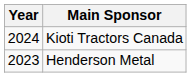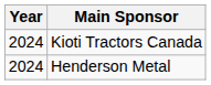Henderson Metal | Year: 2023 -> 2024
